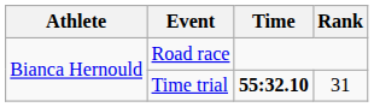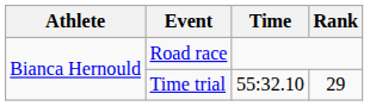Time trial | Time: bold -> normal
Time trial | Rank: 31 -> 29
